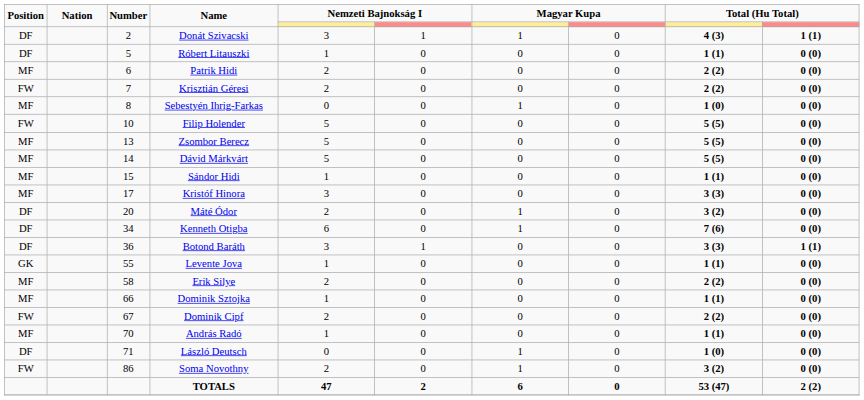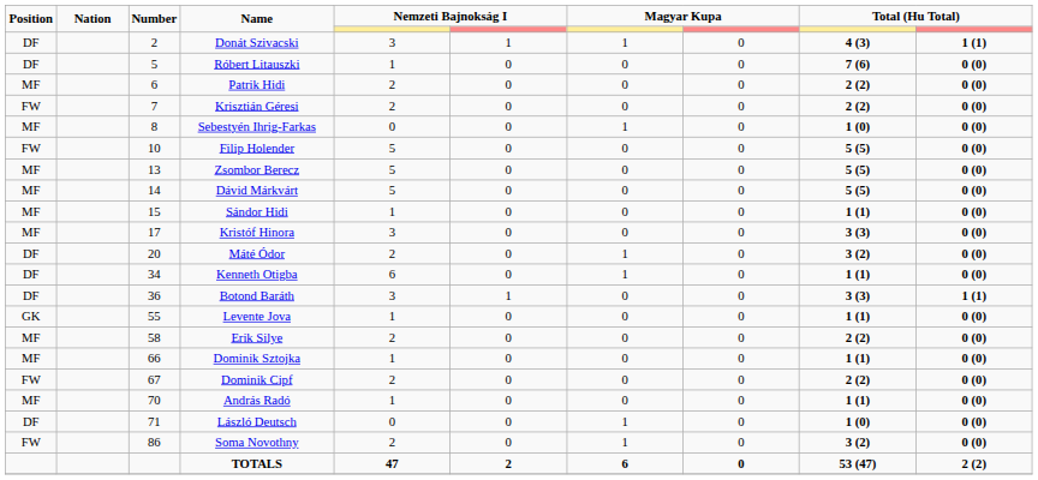Róbert Litauszki | column 9: 1 (1) -> 7 (6)
Kenneth Otigba | column 9: 7 (6) -> 1 (1)
